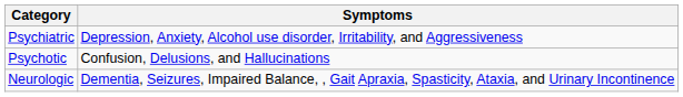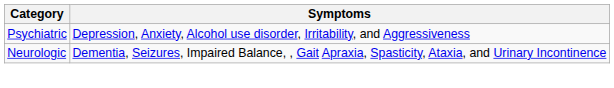- row: Psychotic | Confusion, Delusions, and Hallucinations
